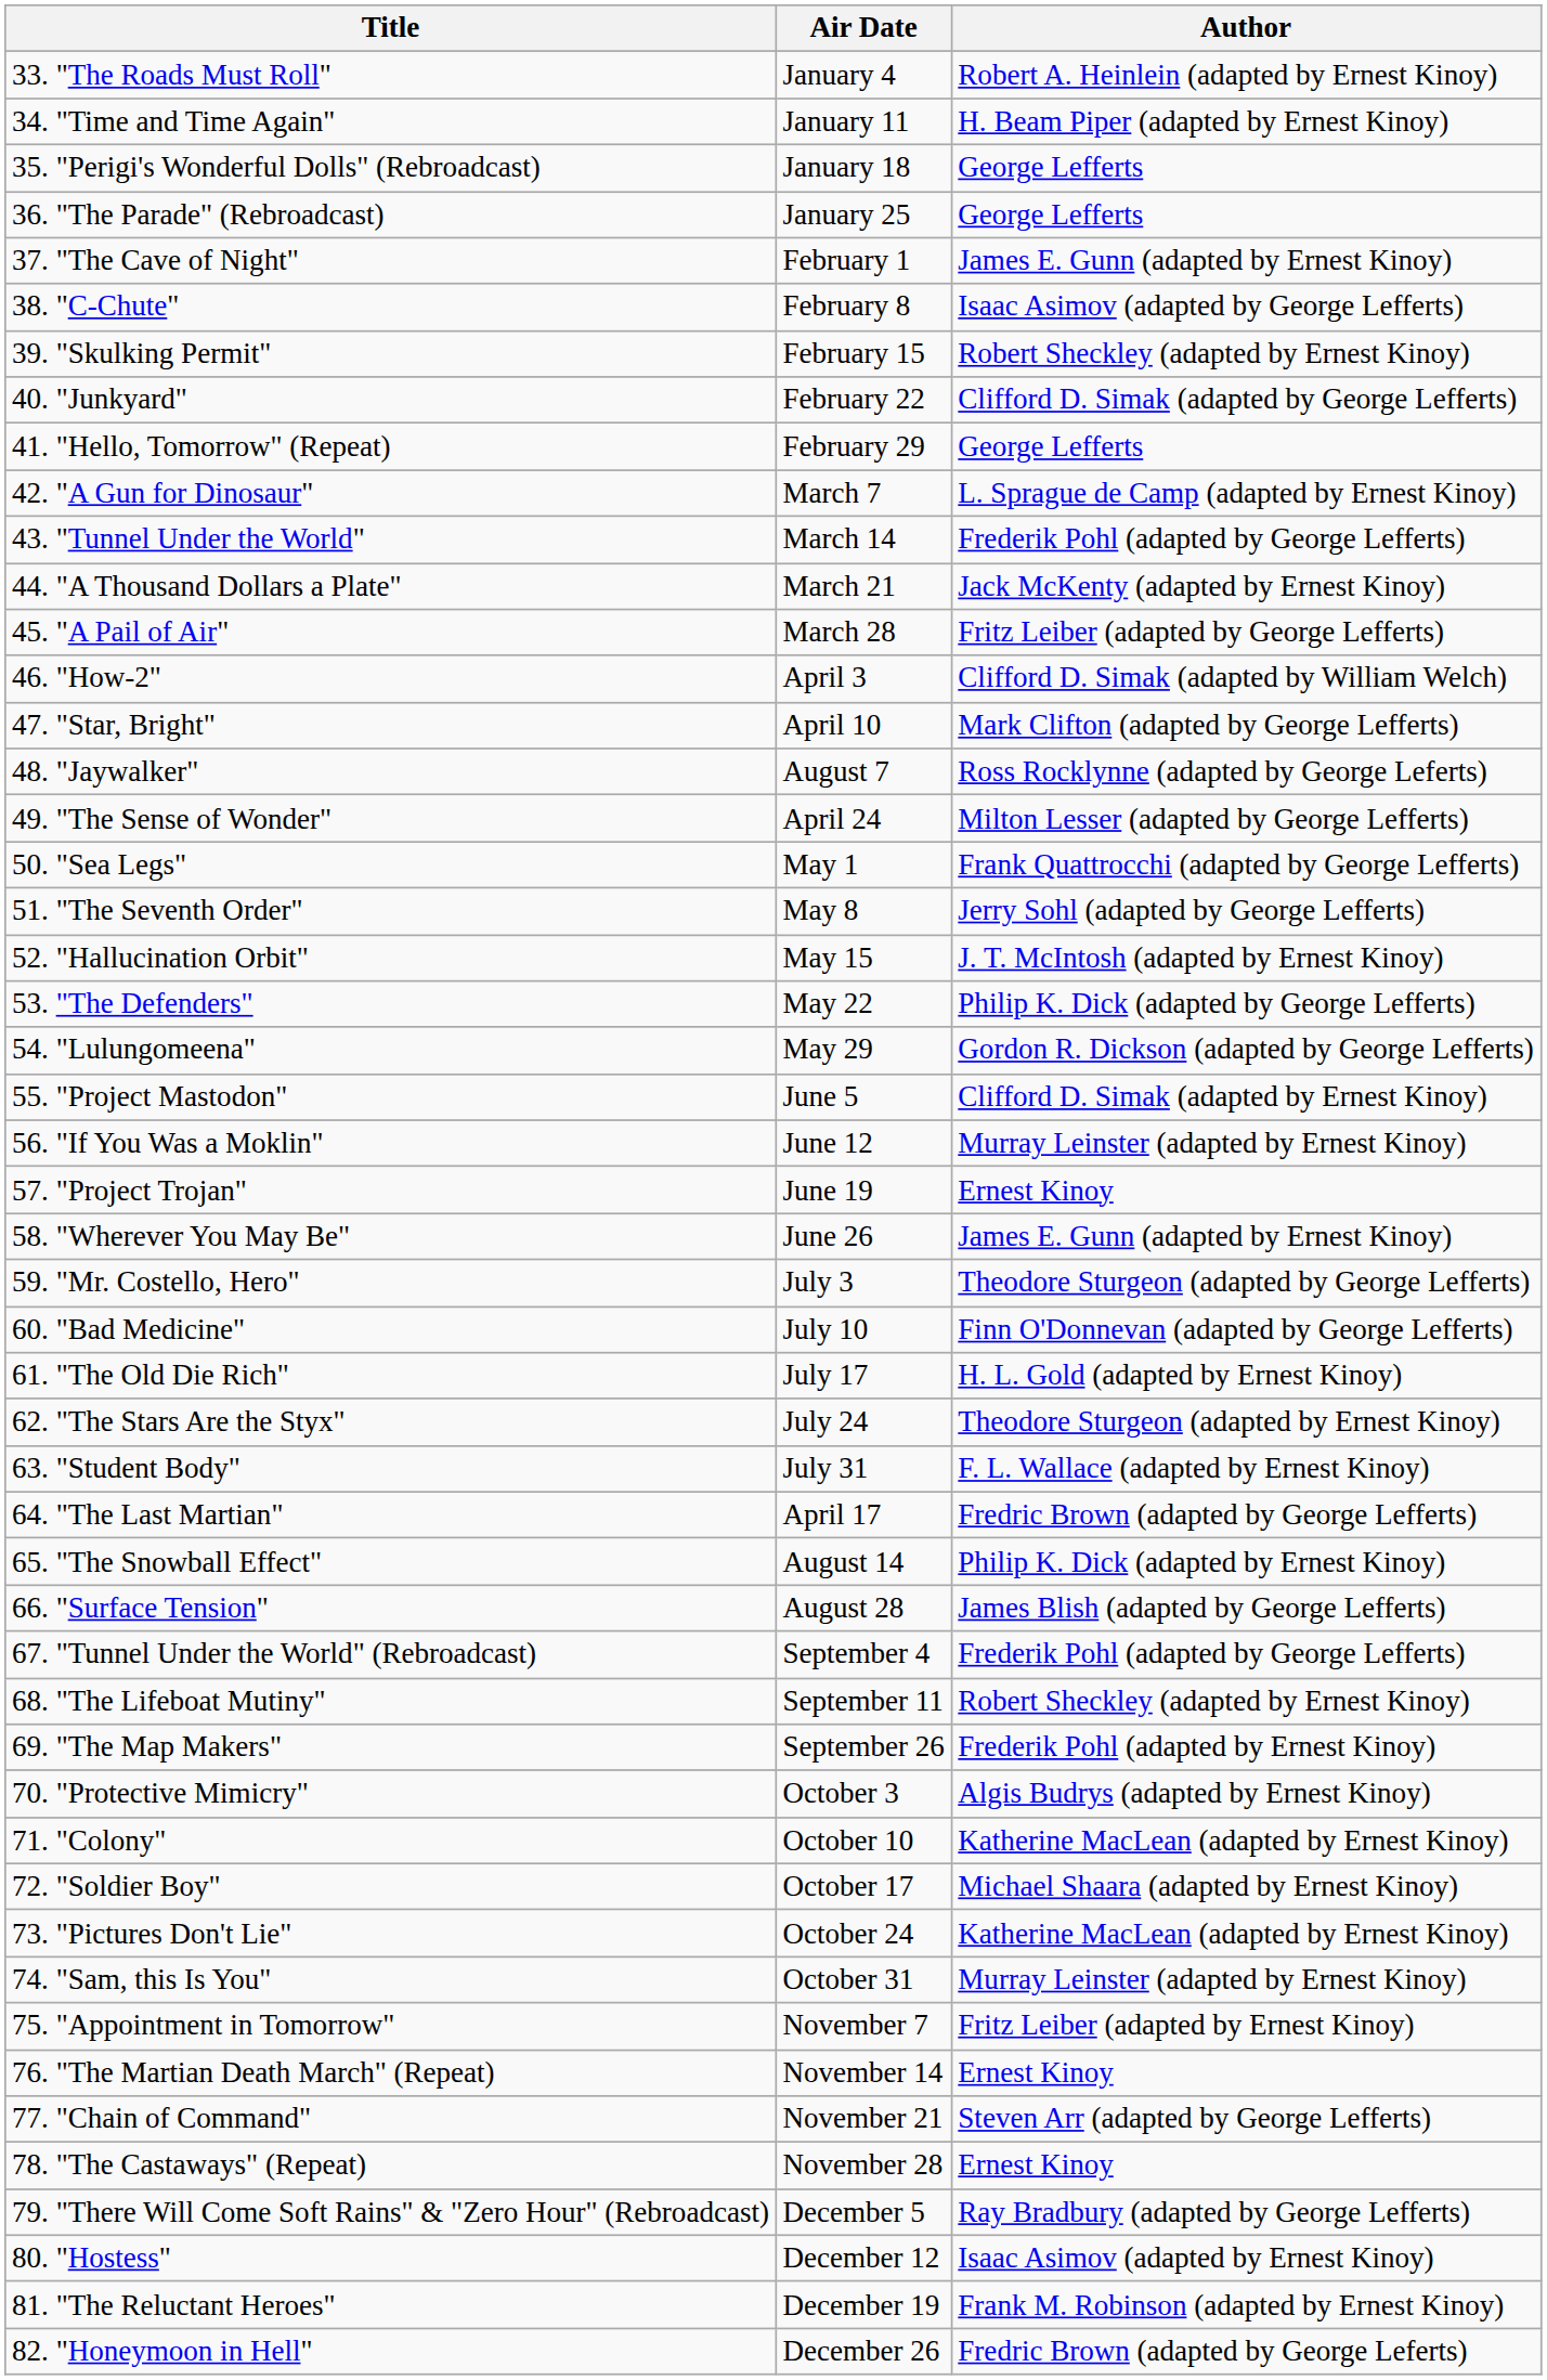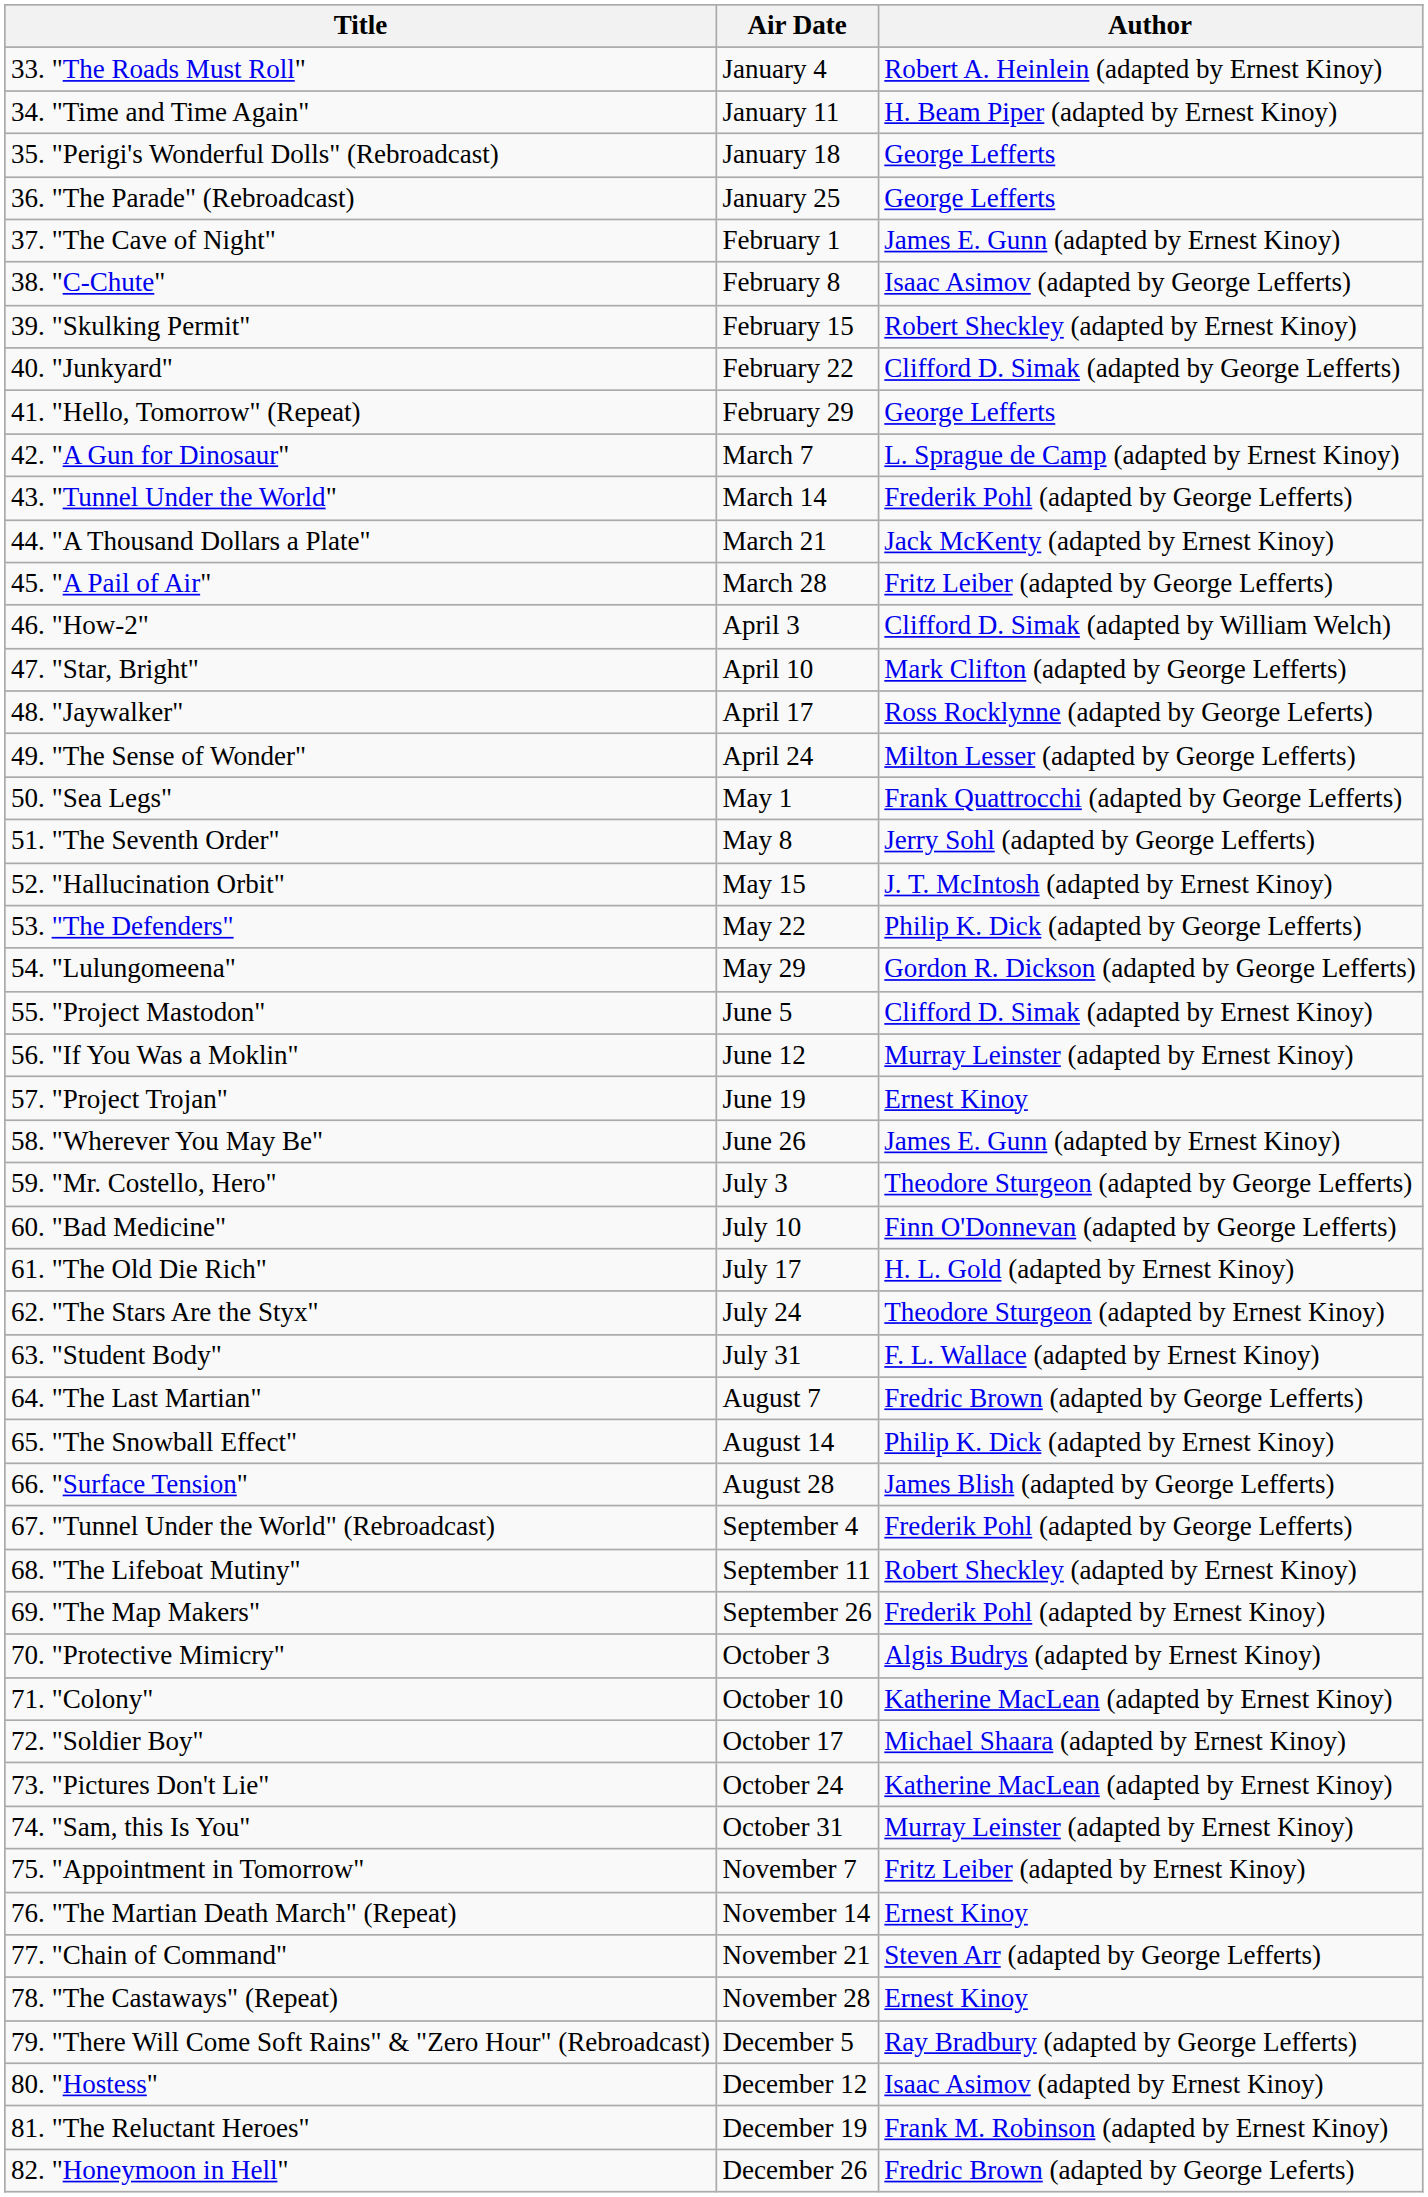48. "Jaywalker" | Air Date: August 7 -> April 17
64. "The Last Martian" | Air Date: April 17 -> August 7
